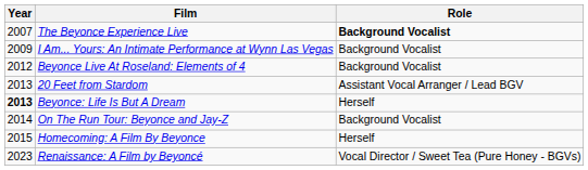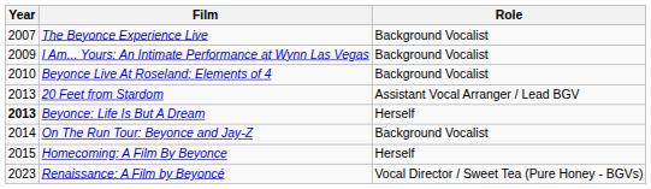The Beyonce Experience Live | Role: bold -> normal
Beyonce Live At Roseland: Elements of 4 | Year: 2012 -> 2010
